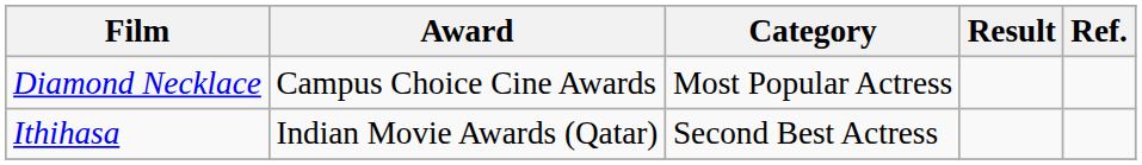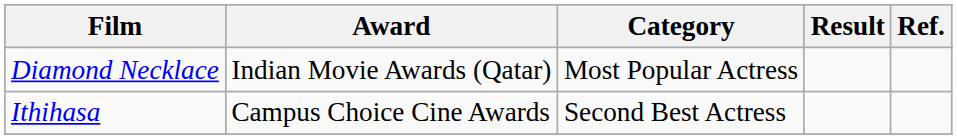Diamond Necklace | Award: Campus Choice Cine Awards -> Indian Movie Awards (Qatar)
Ithihasa | Award: Indian Movie Awards (Qatar) -> Campus Choice Cine Awards
